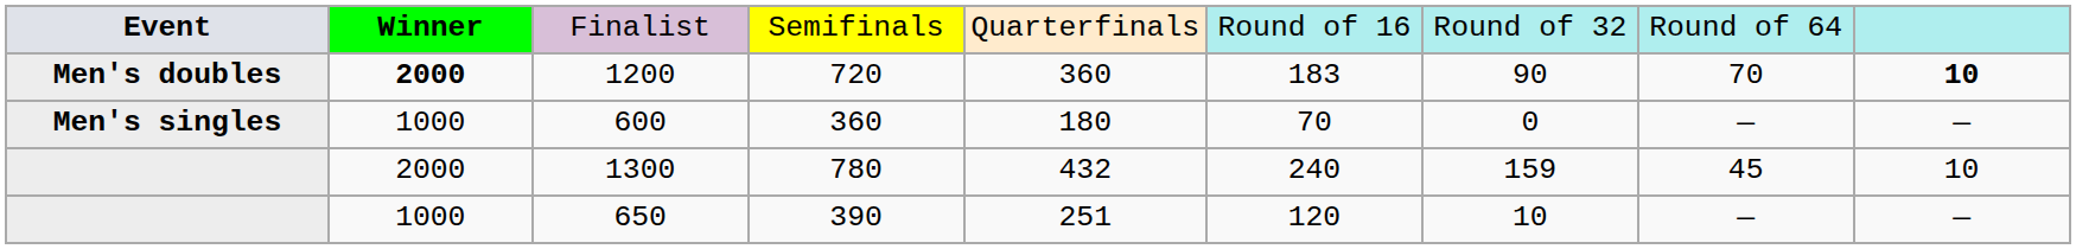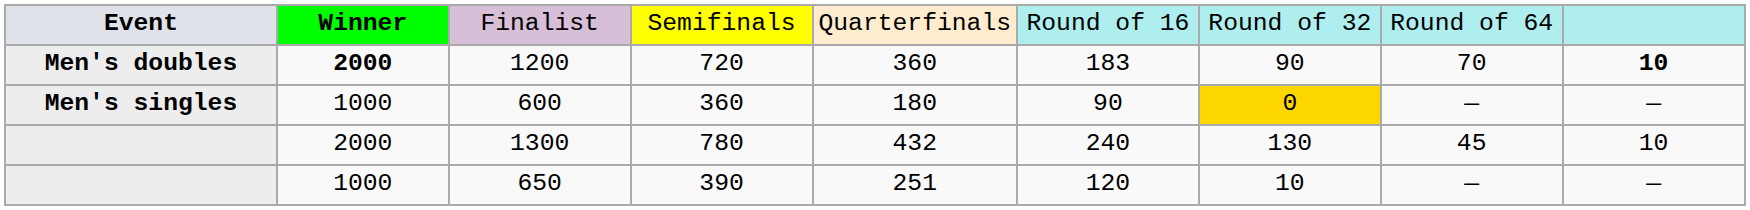600 | column 6: 70 -> 90
600 | column 7: no background -> gold background
1300 | column 7: 159 -> 130
